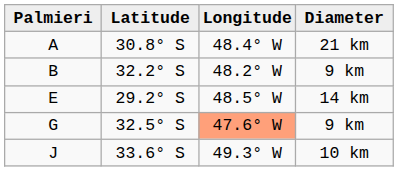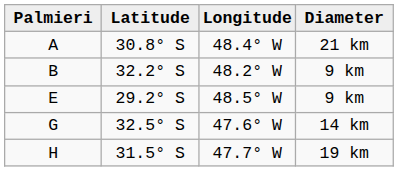E | Diameter: 14 km -> 9 km
G | Longitude: lightsalmon background -> no background
G | Diameter: 9 km -> 14 km
+ row: H | 31.5° S | 47.7° W | 19 km
- row: J | 33.6° S | 49.3° W | 10 km
